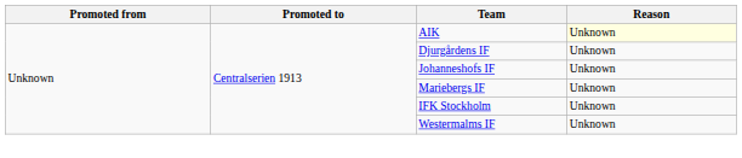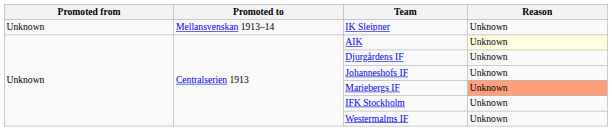+ row: Unknown | Mellansvenskan 1913–14 | IK Sleipner | Unknown
Mariebergs IF | Reason: no background -> lightsalmon background
